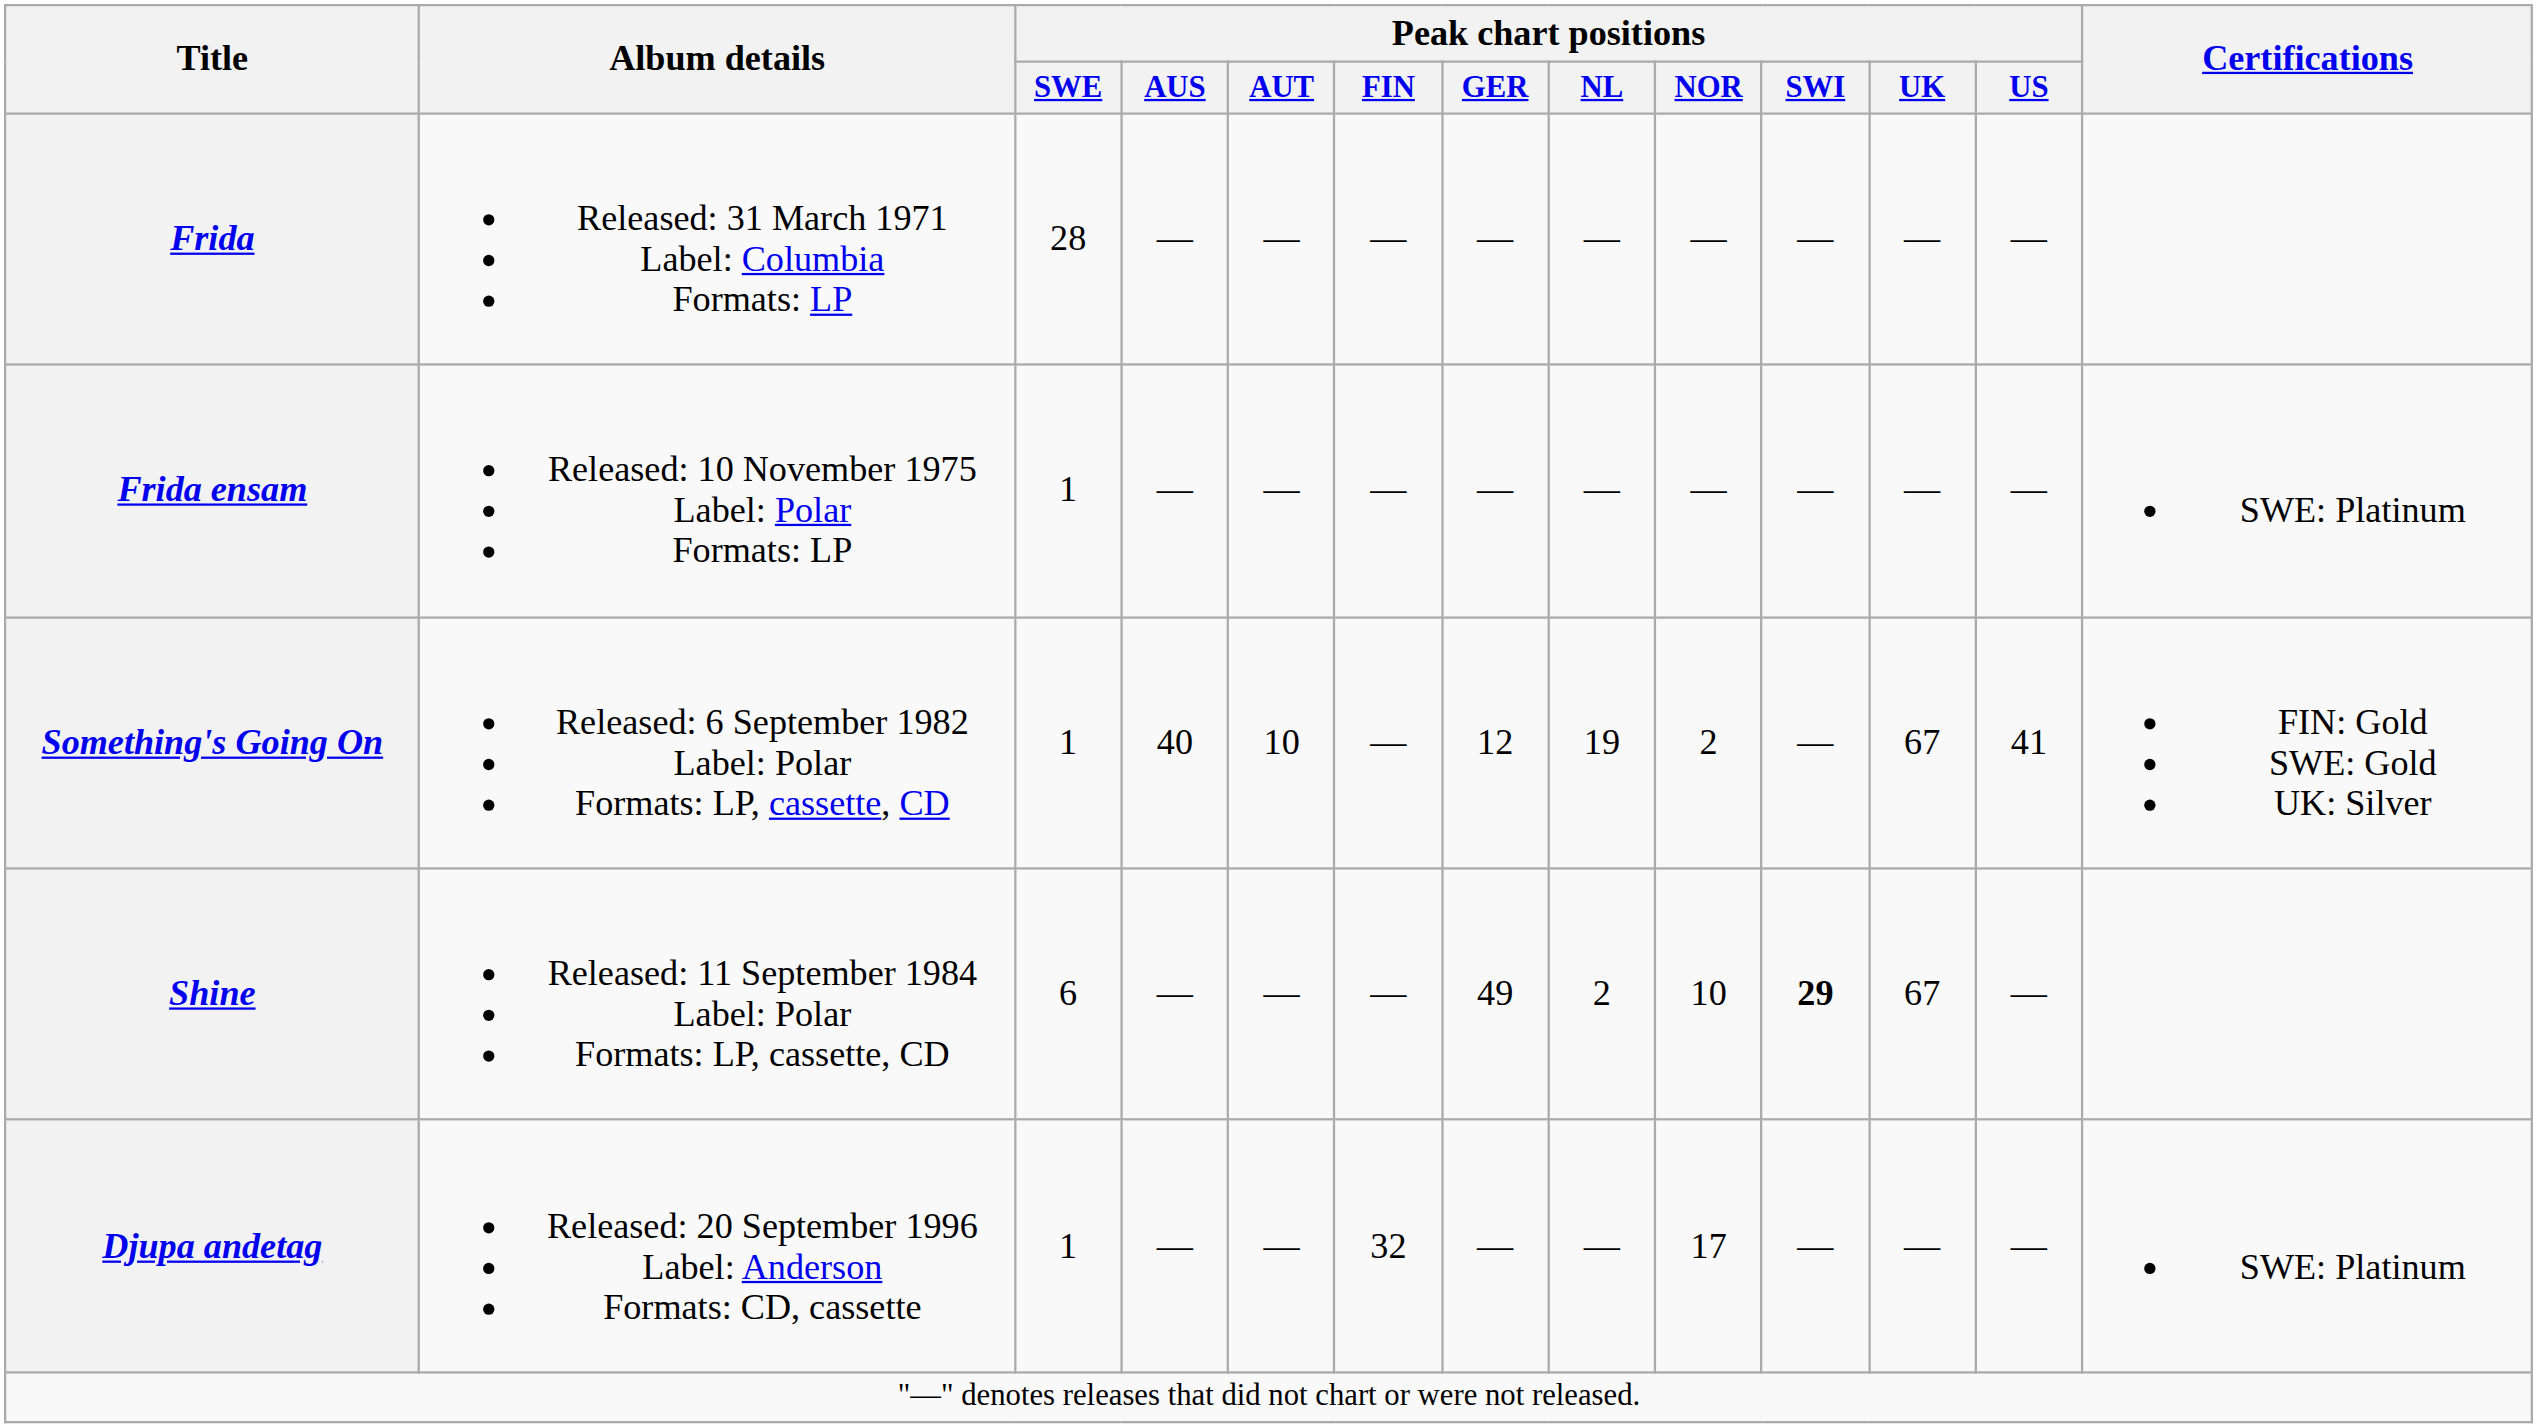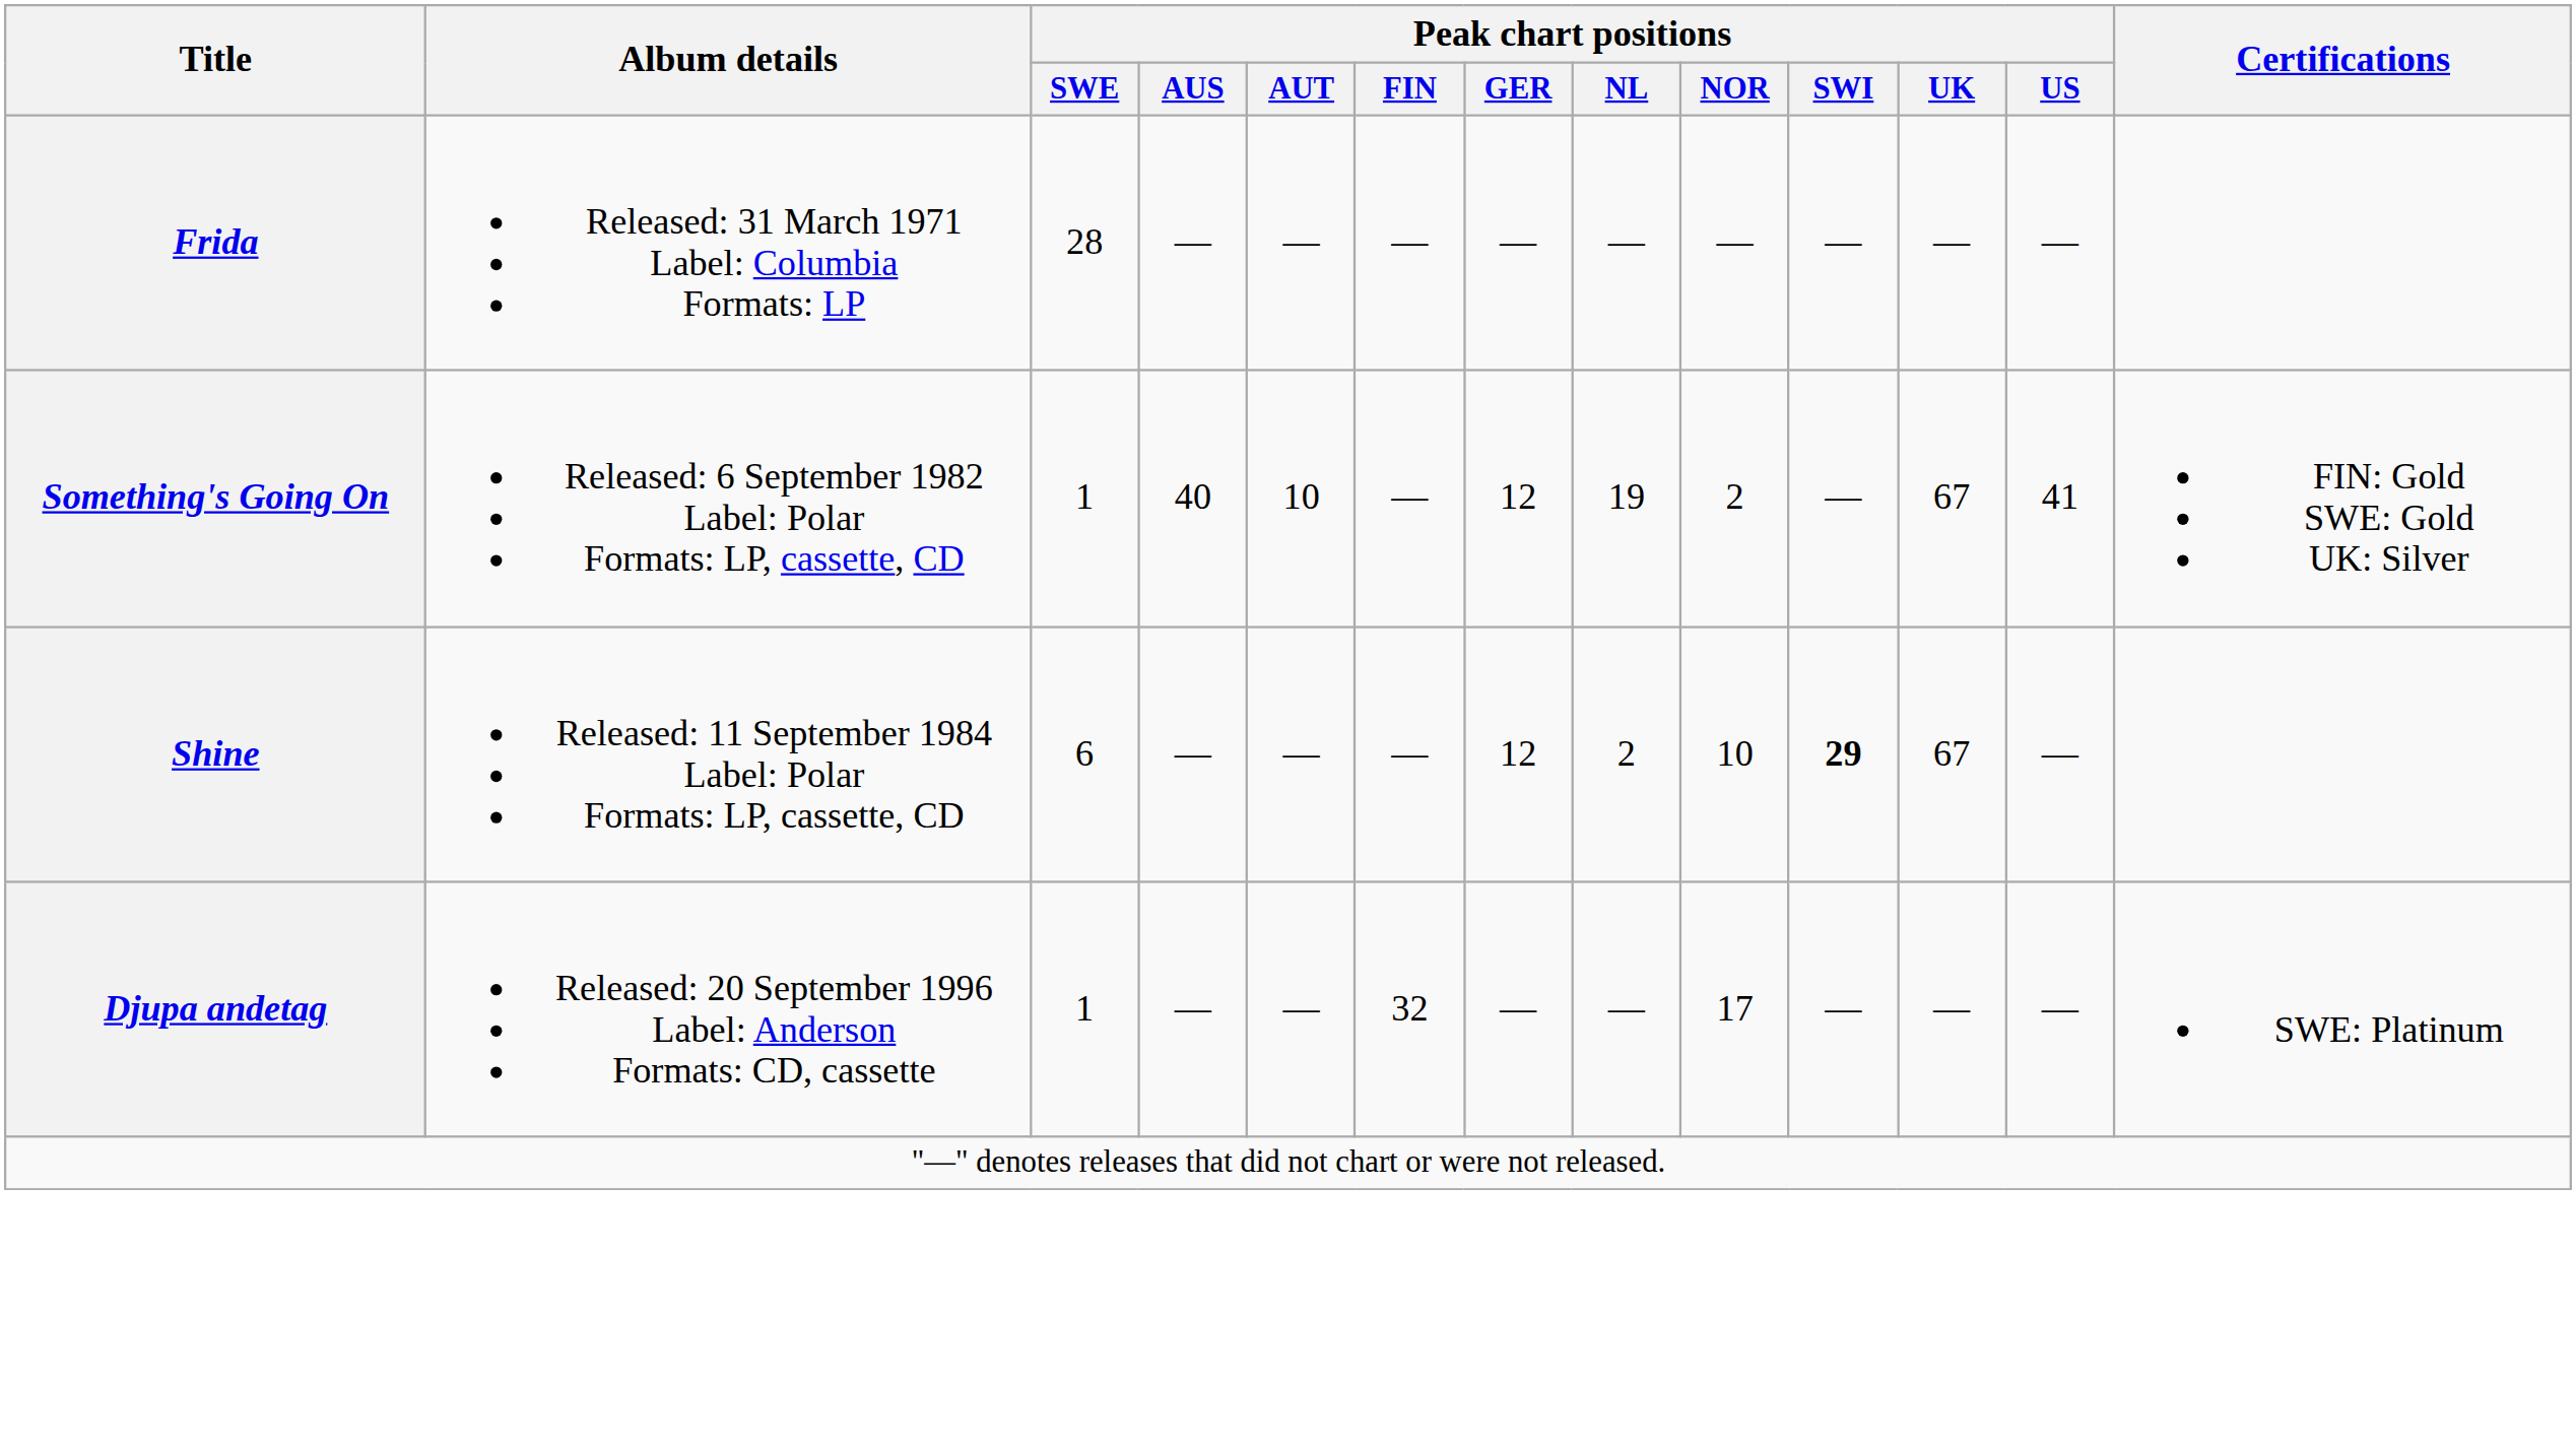- row: Frida ensam | Released: 10 November 1975 Label: Polar Formats: LP | 1 | — | — | — | — | — | — | — | — | — | SWE: Platinum
Shine | Peak chart positions / GER: 49 -> 12
